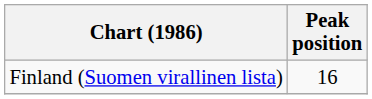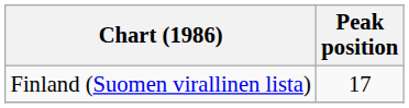Finland (Suomen virallinen lista) | Peak position: 16 -> 17
